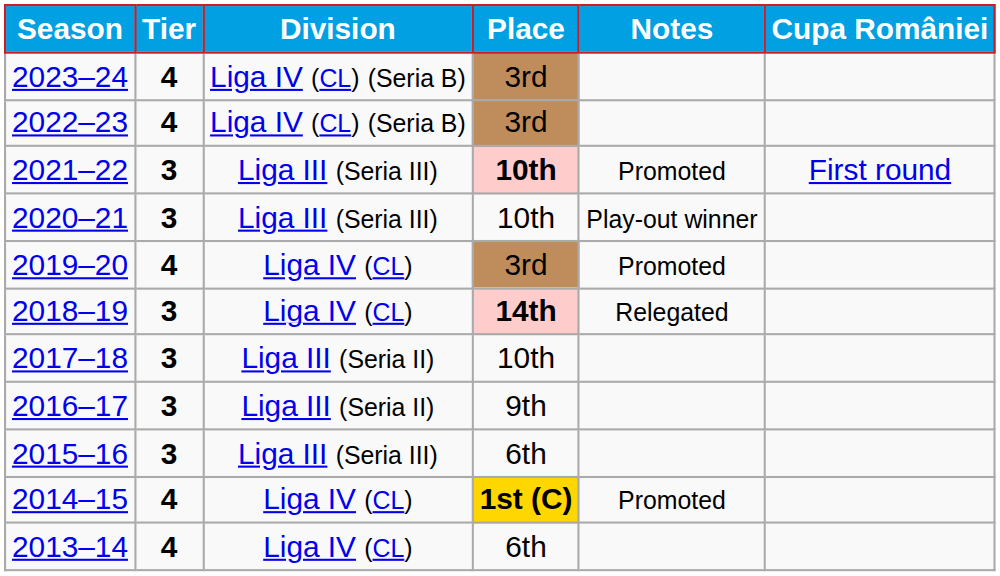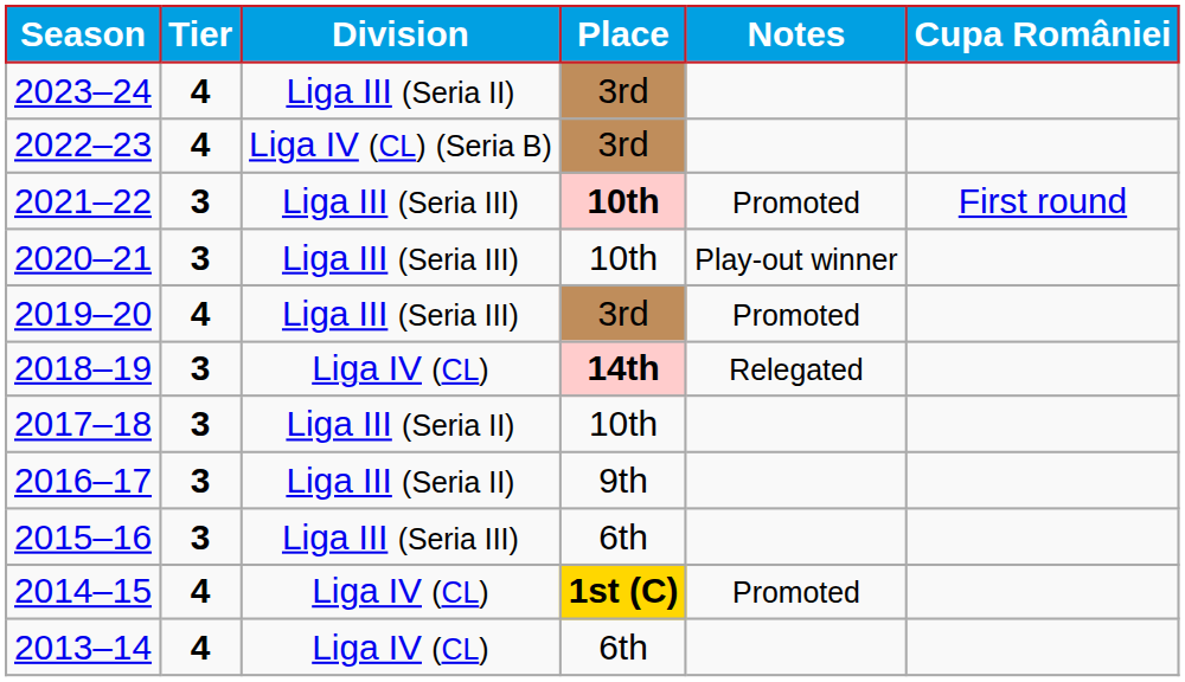2023–24 | Division: Liga IV (CL) (Seria B) -> Liga III (Seria II)
2019–20 | Division: Liga IV (CL) -> Liga III (Seria III)
